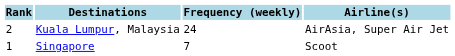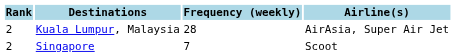Kuala Lumpur, Malaysia | Frequency (weekly): 24 -> 28
Singapore | Rank: 1 -> 2
